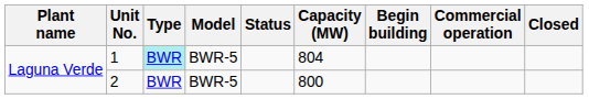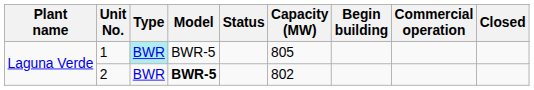1 | Capacity (MW): 804 -> 805
2 | Model: normal -> bold
2 | Capacity (MW): 800 -> 802
